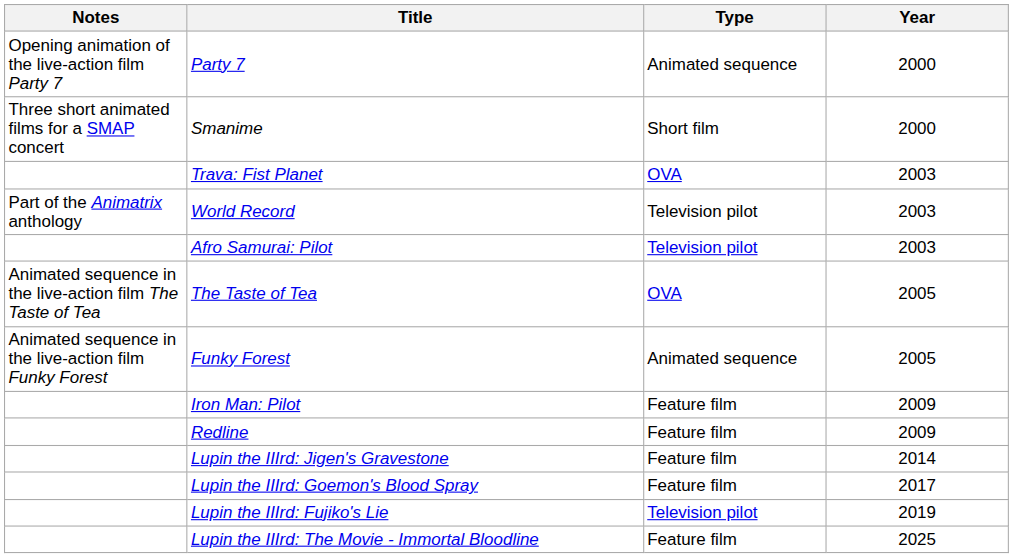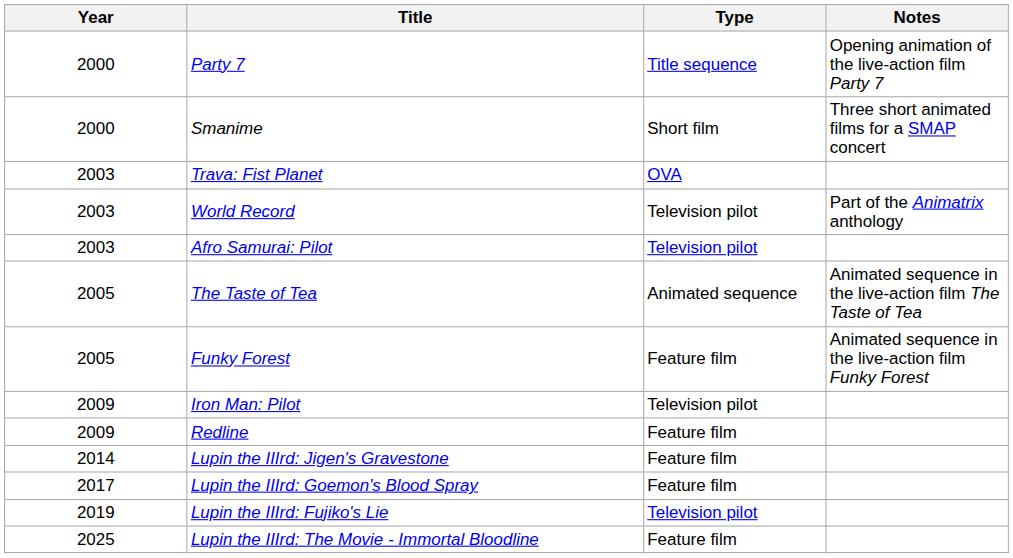columns swapped: Year <-> Notes
Party 7 | Type: Animated sequence -> Title sequence
The Taste of Tea | Type: OVA -> Animated sequence
Funky Forest | Type: Animated sequence -> Feature film
Iron Man: Pilot | Type: Feature film -> Television pilot
